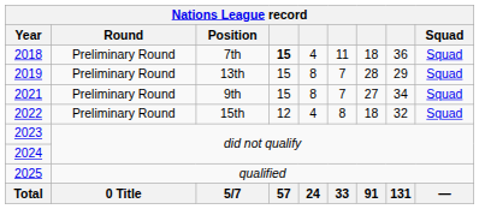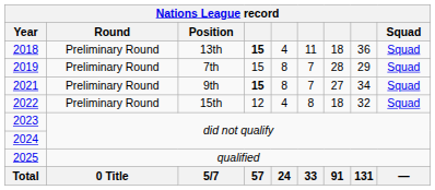2018 | Position: 7th -> 13th
2019 | Position: 13th -> 7th
2021 | column 4: normal -> bold
